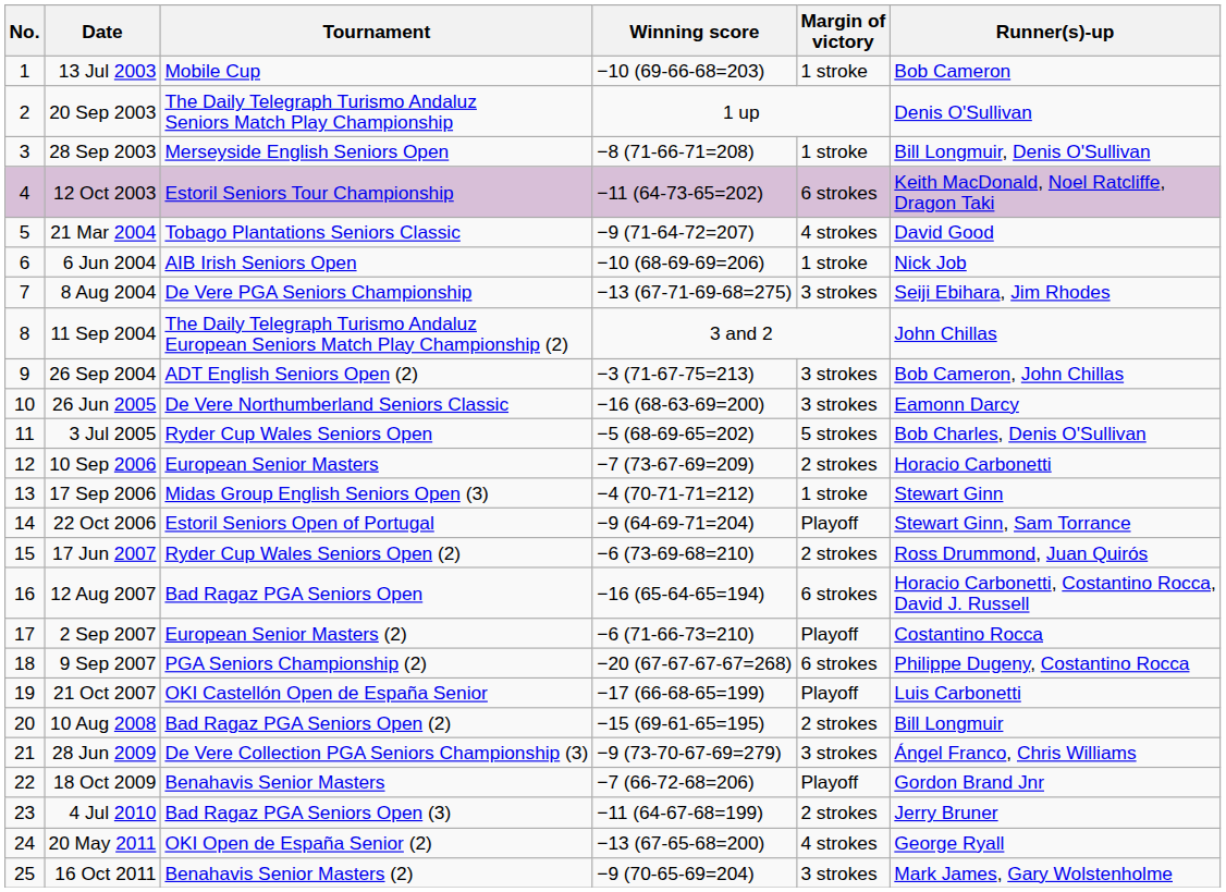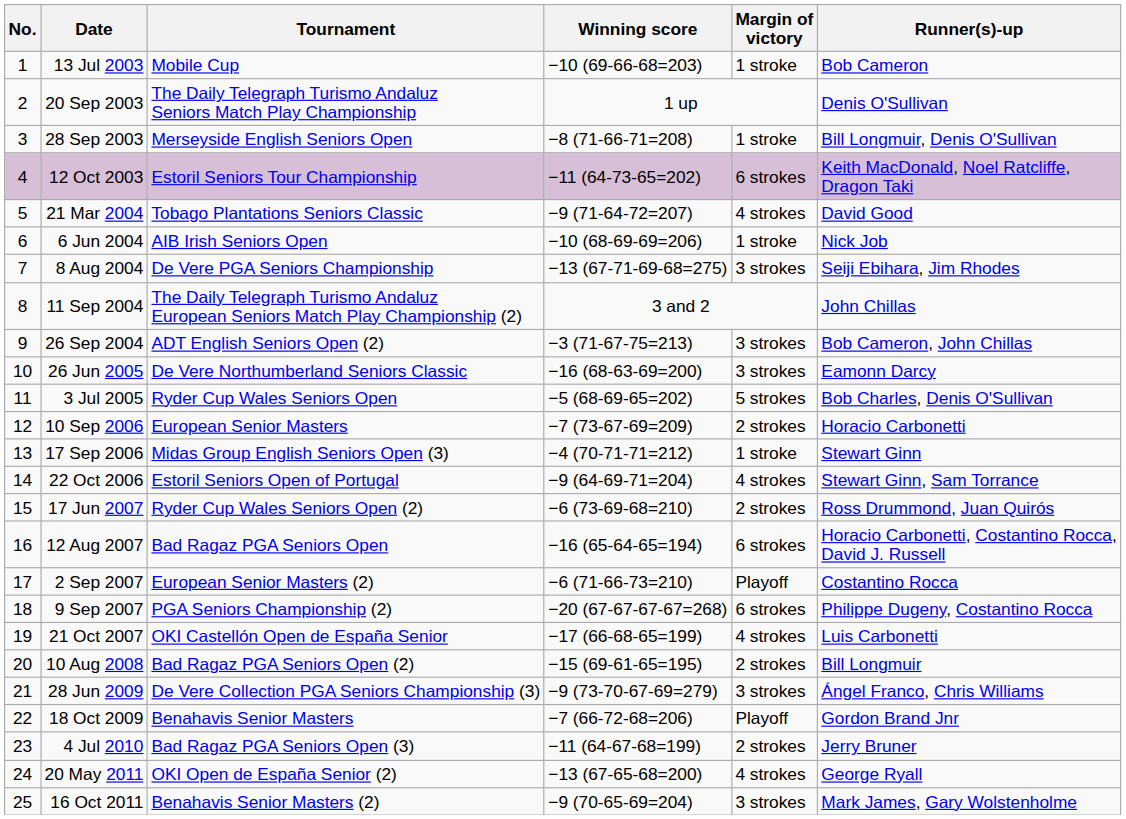22 Oct 2006 | Margin of victory: Playoff -> 4 strokes
21 Oct 2007 | Margin of victory: Playoff -> 4 strokes
